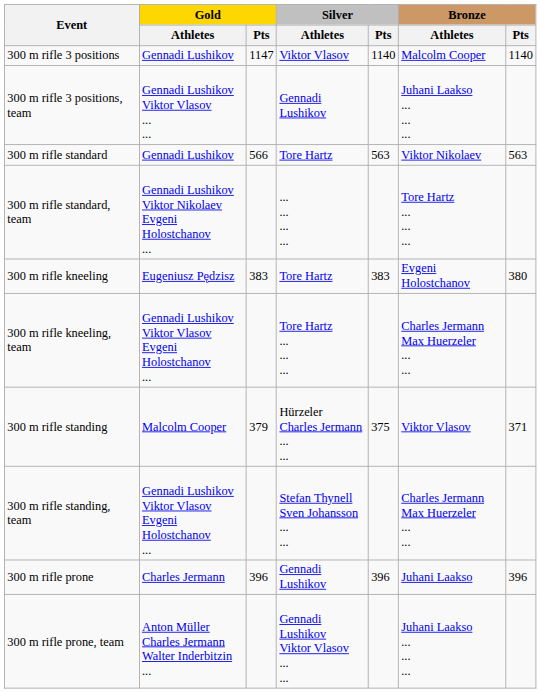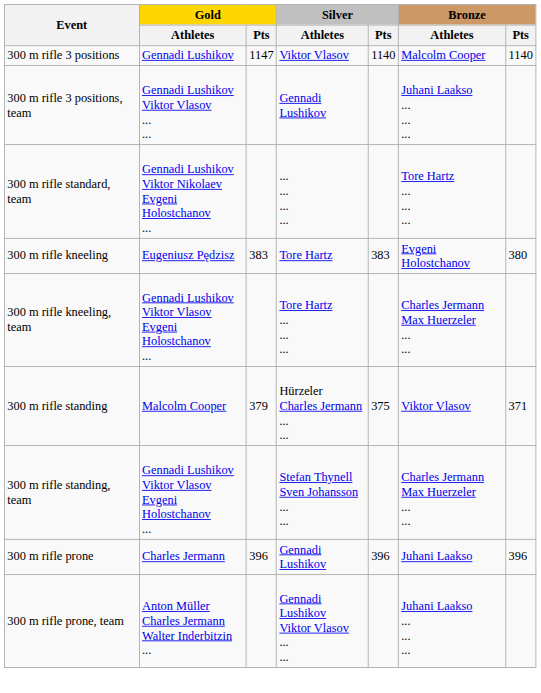- row: 300 m rifle standard | Gennadi Lushikov | 566 | Tore Hartz | 563 | Viktor Nikolaev | 563
